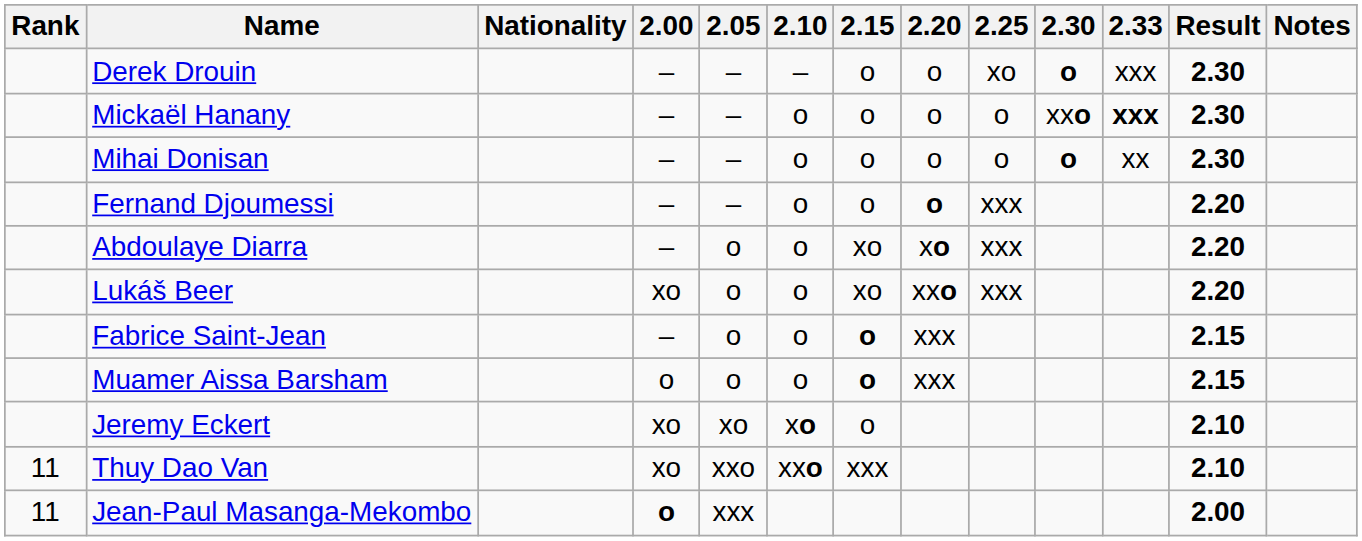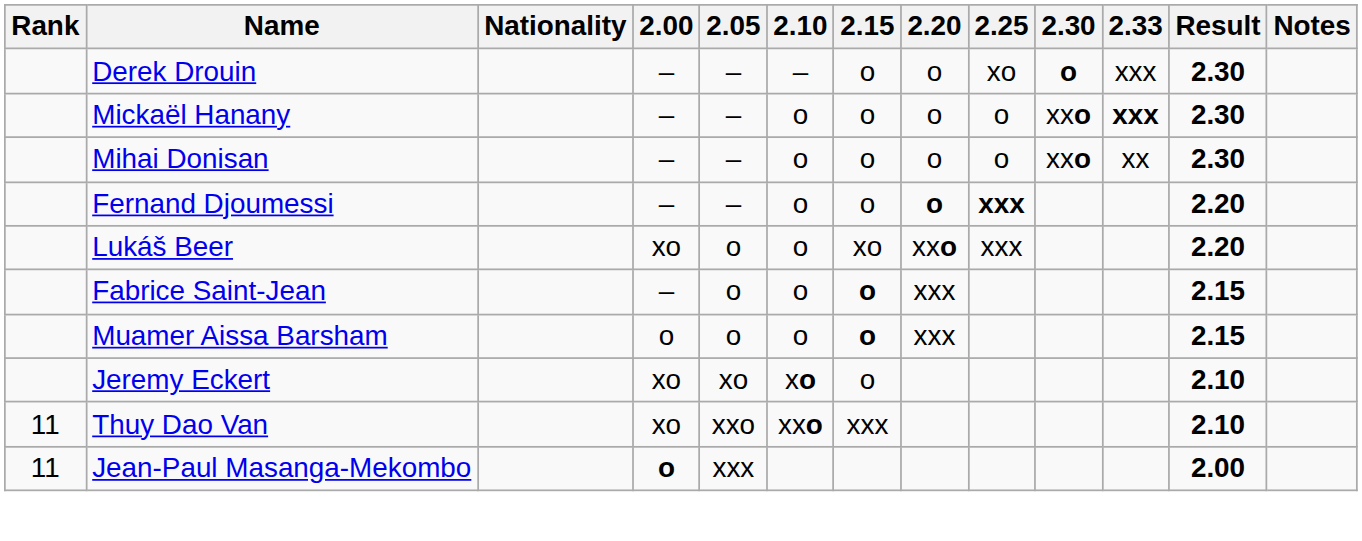Mihai Donisan | 2.30: o -> xxo
Fernand Djoumessi | 2.25: normal -> bold
- row: Abdoulaye Diarra | – | o | o | xo | xo | xxx | 2.20
